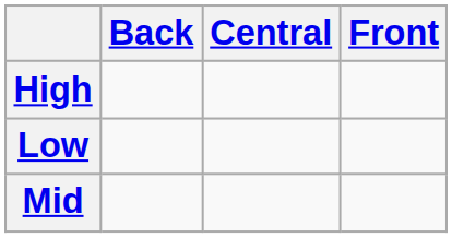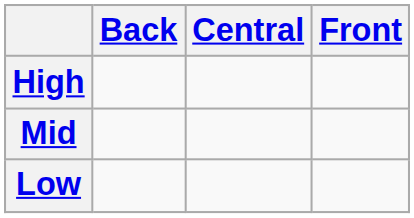rows swapped: Mid <-> Low
